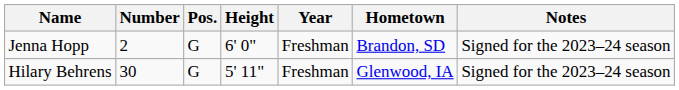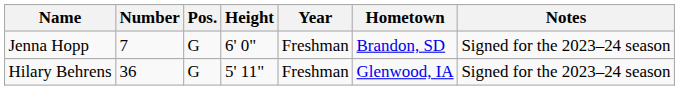Jenna Hopp | Number: 2 -> 7
Hilary Behrens | Number: 30 -> 36
